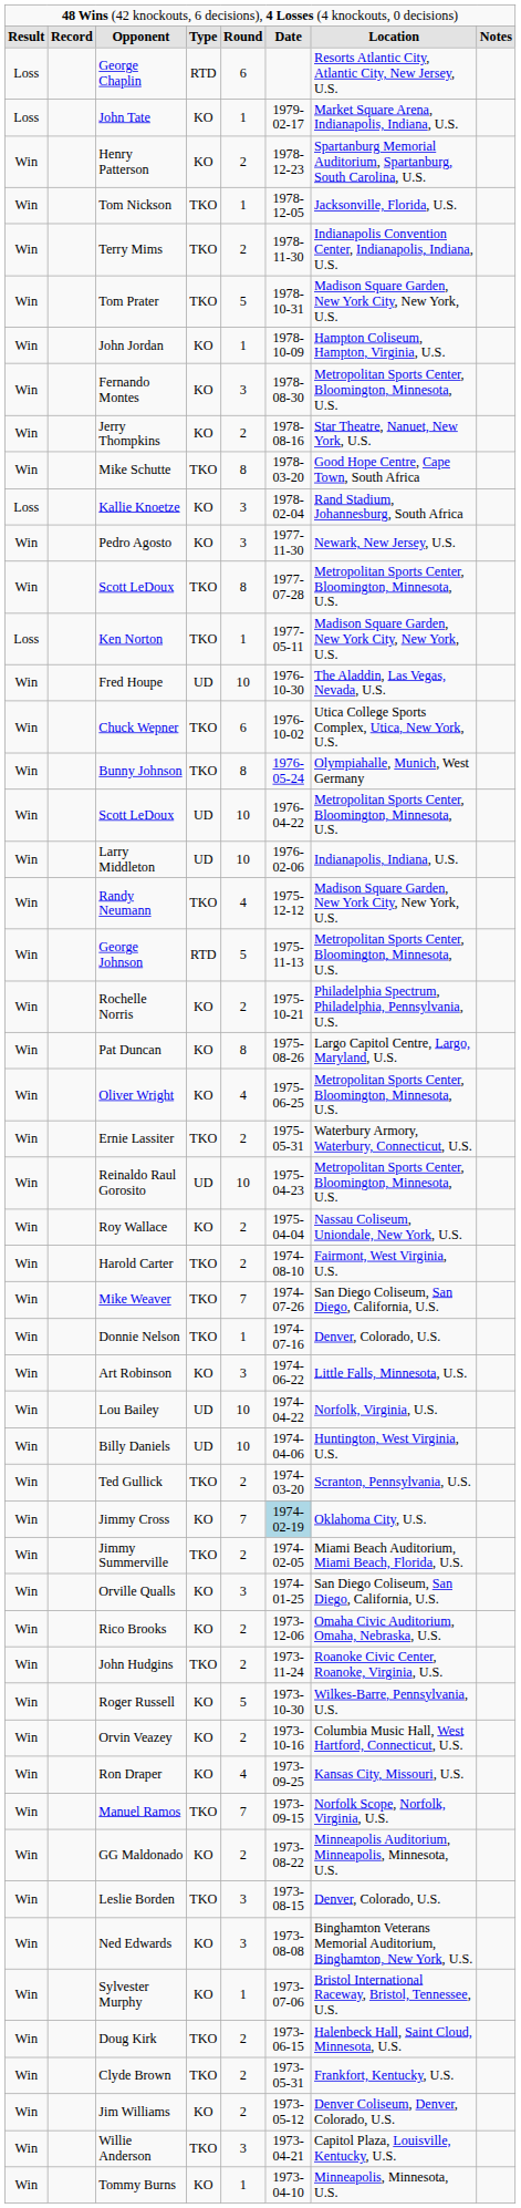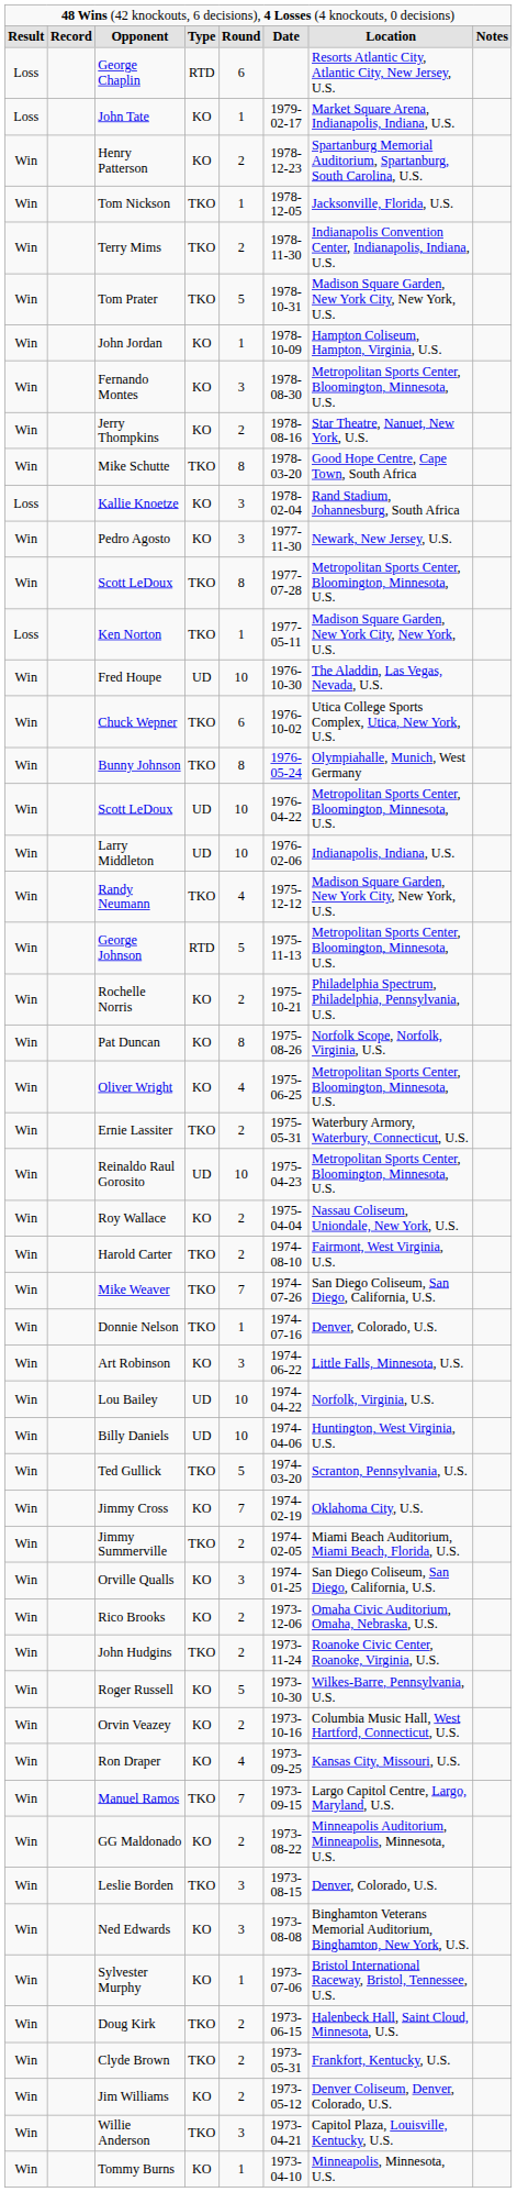Pat Duncan | column 7: Largo Capitol Centre, Largo, Maryland, U.S. -> Norfolk Scope, Norfolk, Virginia, U.S.
Ted Gullick | column 5: 2 -> 5
Jimmy Cross | column 6: lightblue background -> no background
Manuel Ramos | column 7: Norfolk Scope, Norfolk, Virginia, U.S. -> Largo Capitol Centre, Largo, Maryland, U.S.
